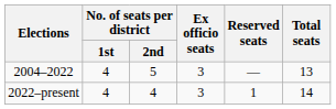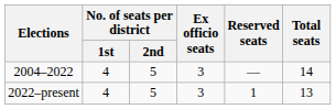2004–2022 | Total seats: 13 -> 14
2022–present | No. of seats per district / 2nd: 4 -> 5
2022–present | Total seats: 14 -> 13
